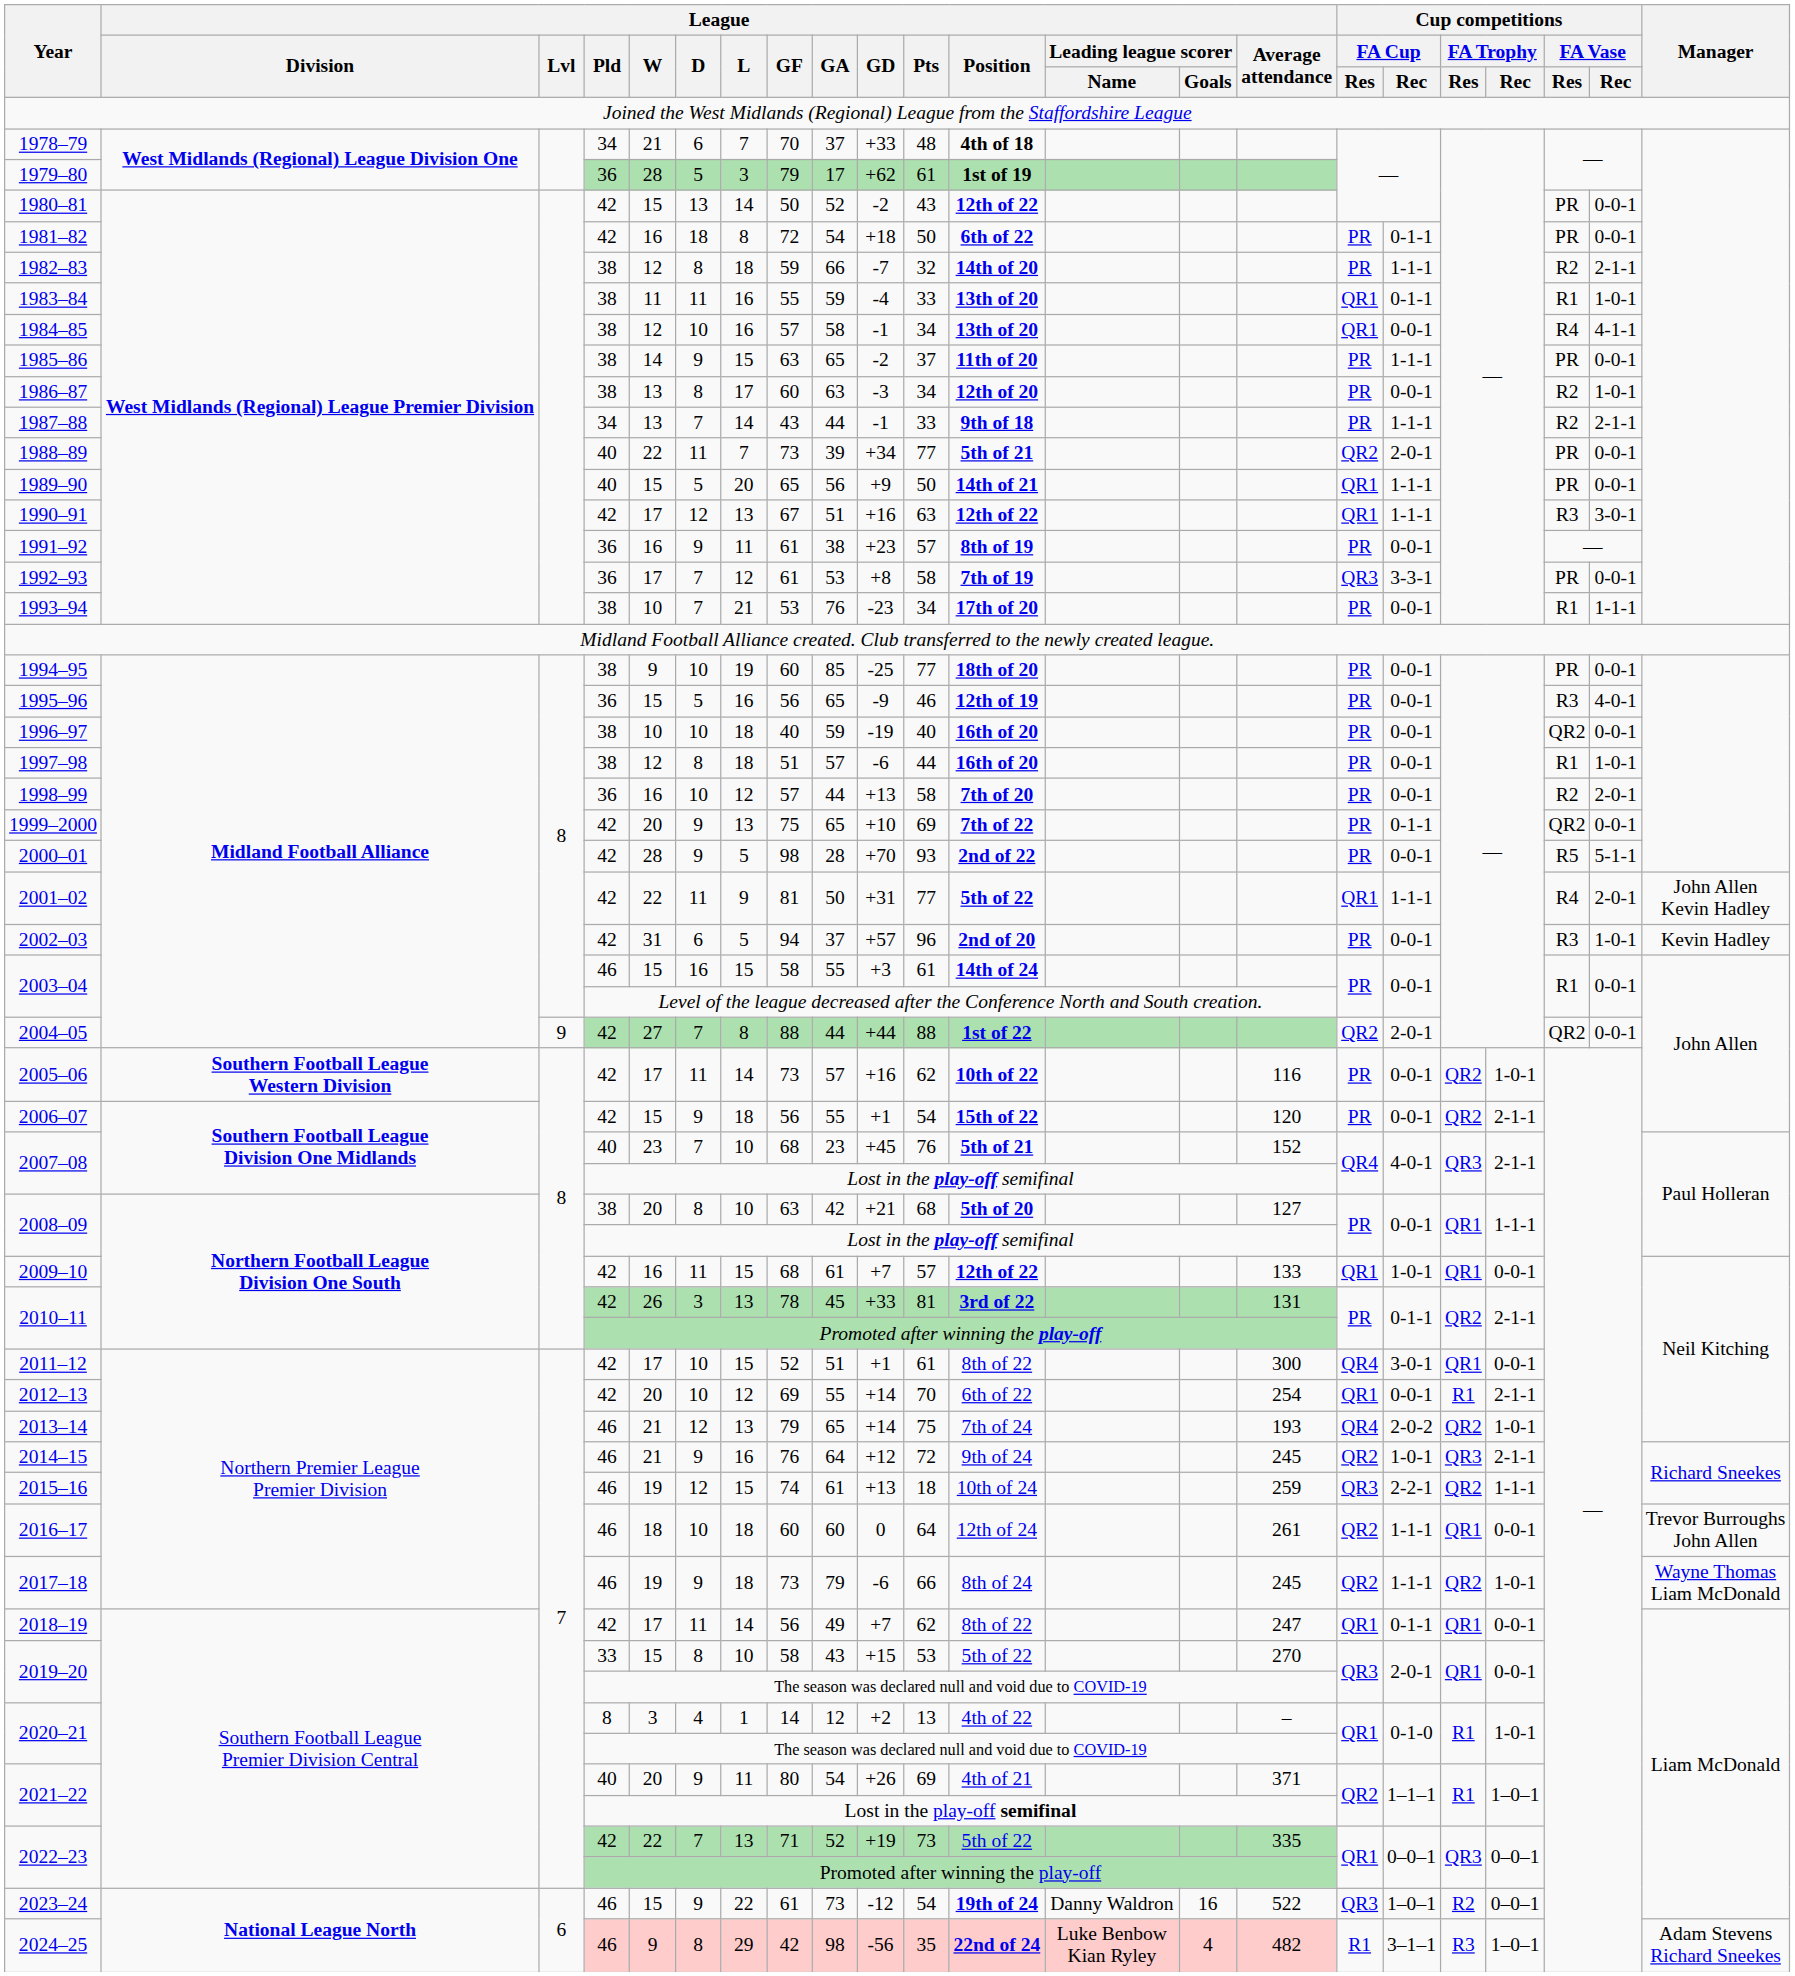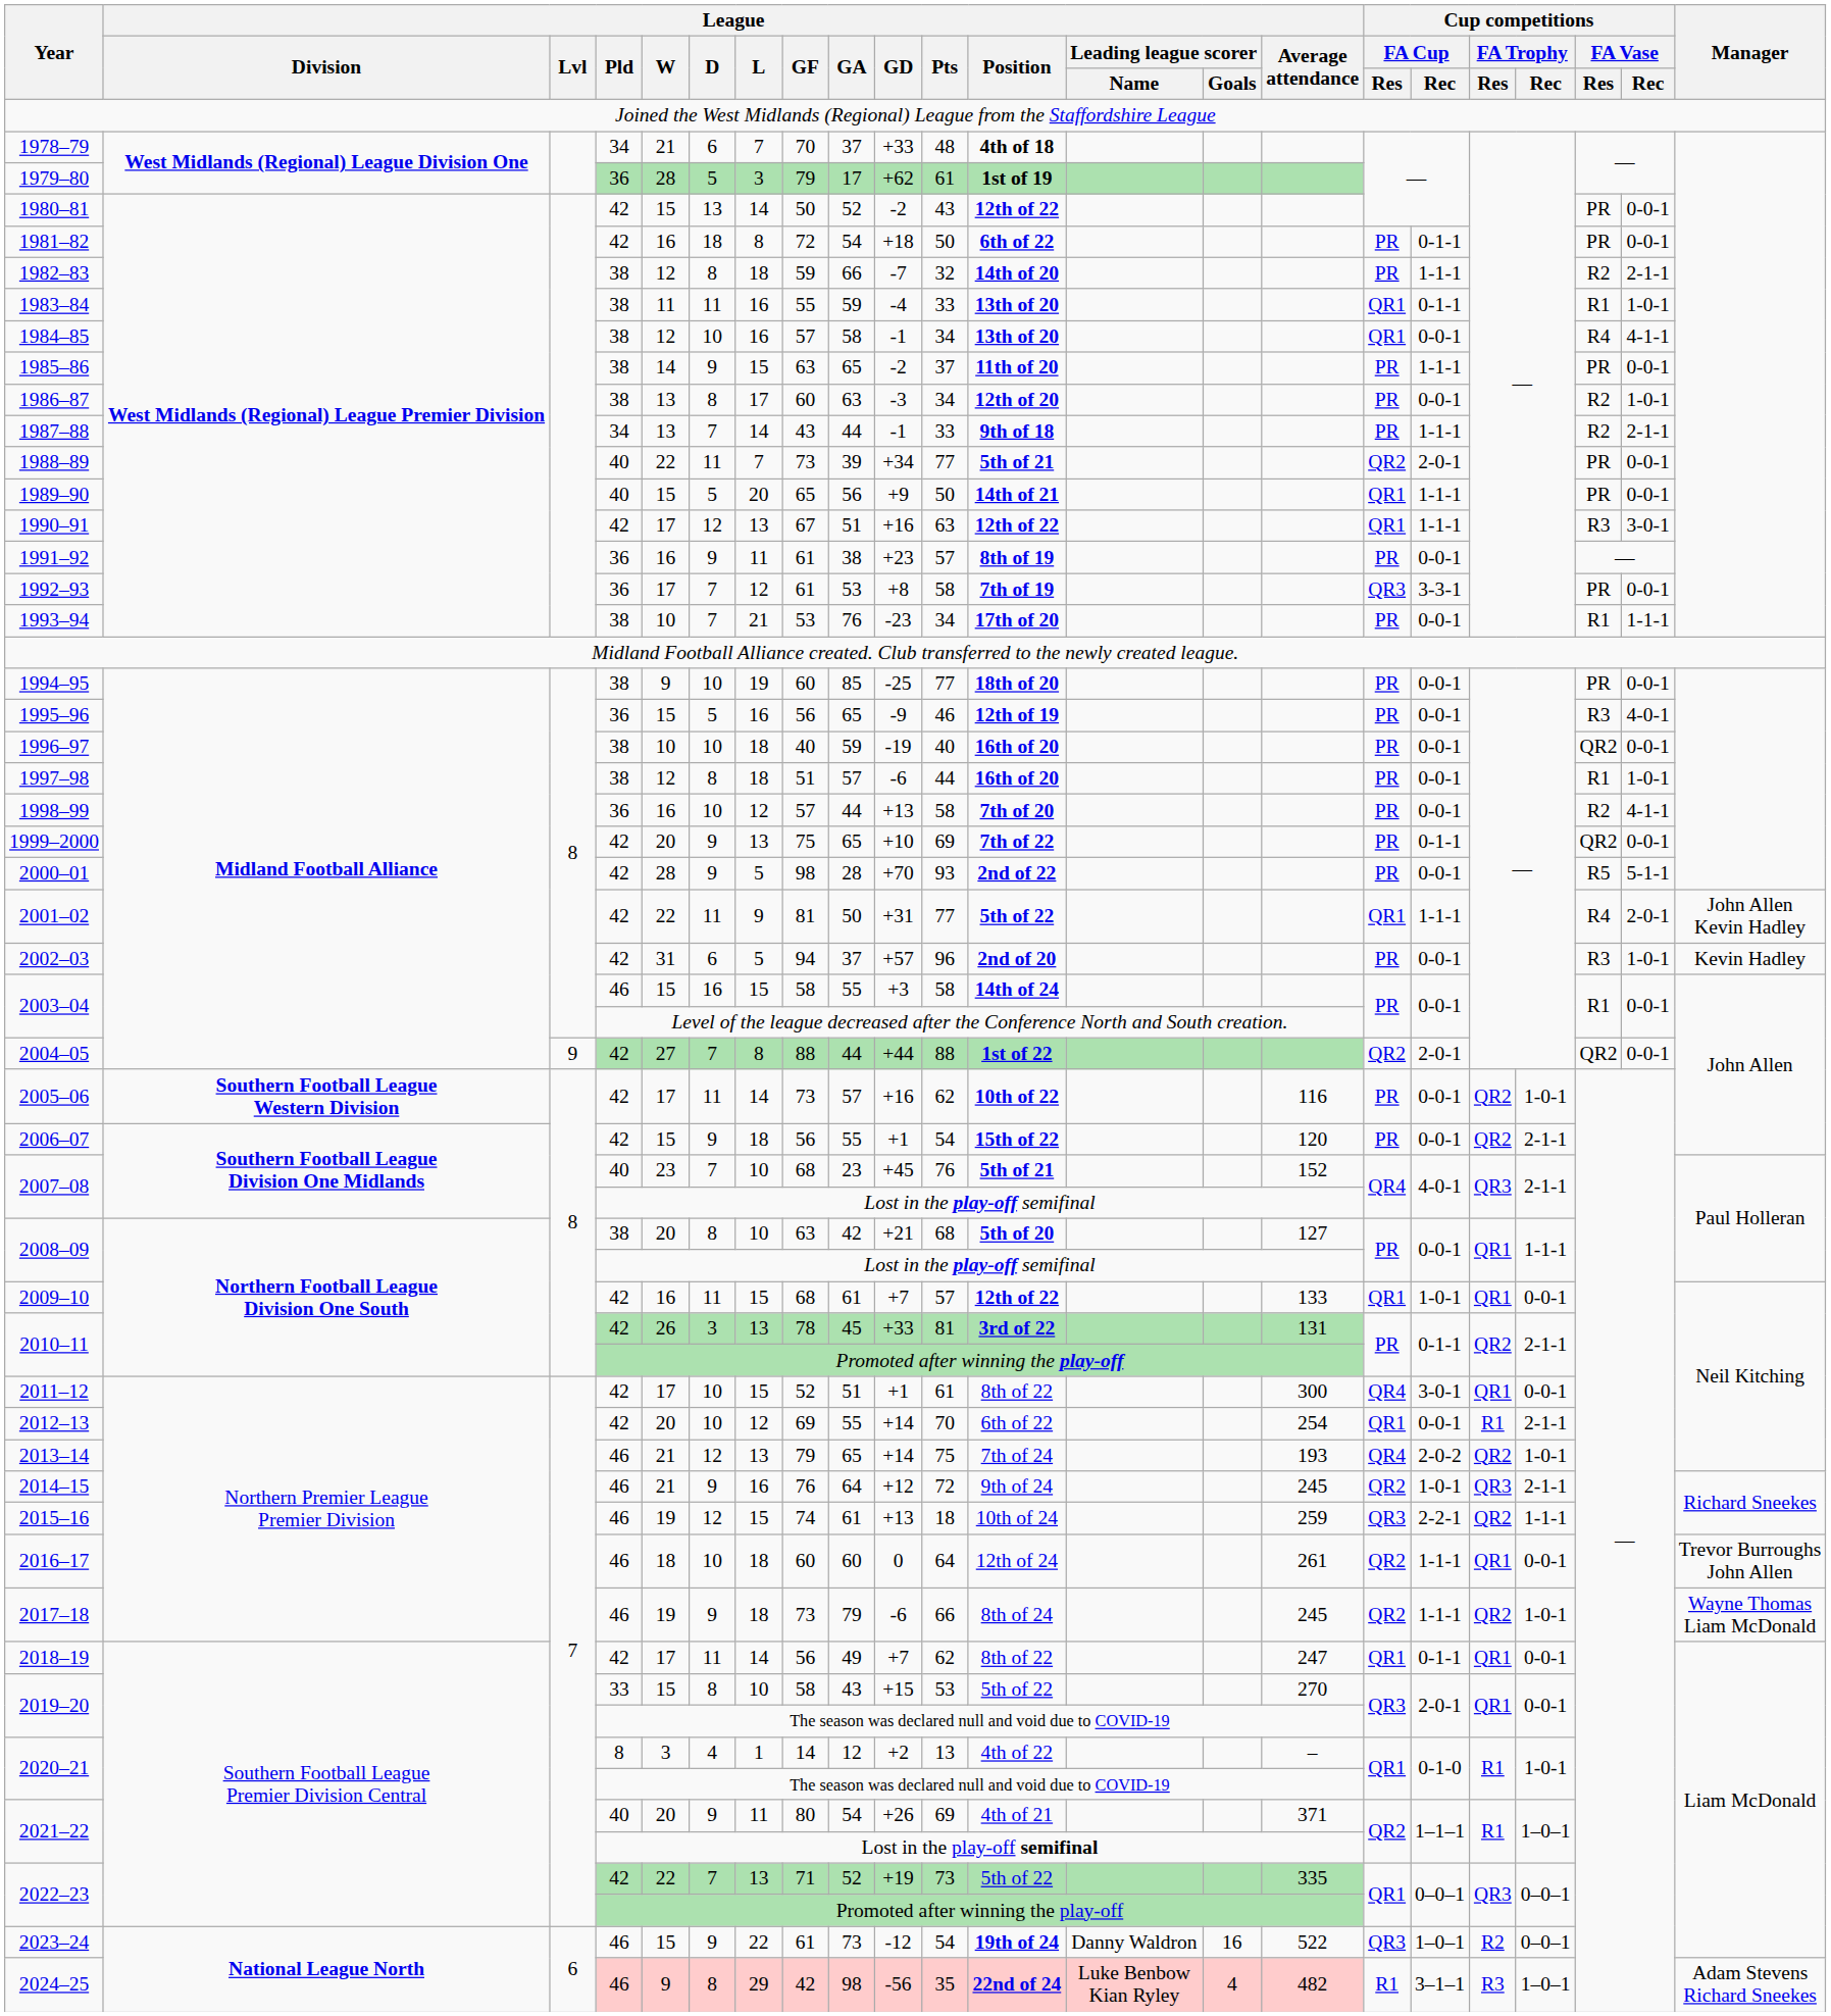1998–99 | Cup competitions / FA Vase / Rec: 2-0-1 -> 4-1-1
2003–04 / 46 | League / Pts: 61 -> 58
